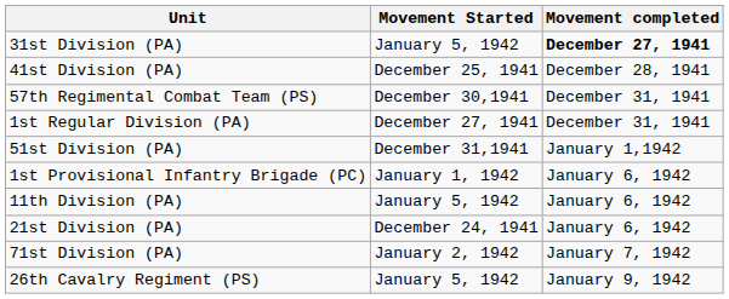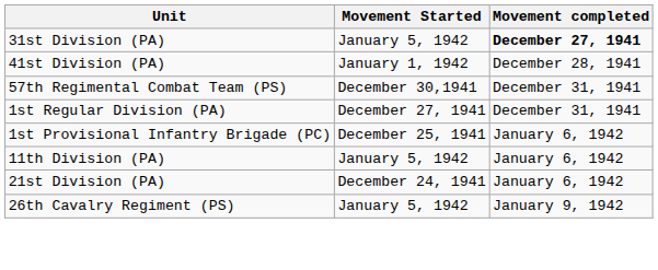41st Division (PA) | Movement Started: December 25, 1941 -> January 1, 1942
- row: 51st Division (PA) | December 31,1941 | January 1,1942
1st Provisional Infantry Brigade (PC) | Movement Started: January 1, 1942 -> December 25, 1941
- row: 71st Division (PA) | January 2, 1942 | January 7, 1942
